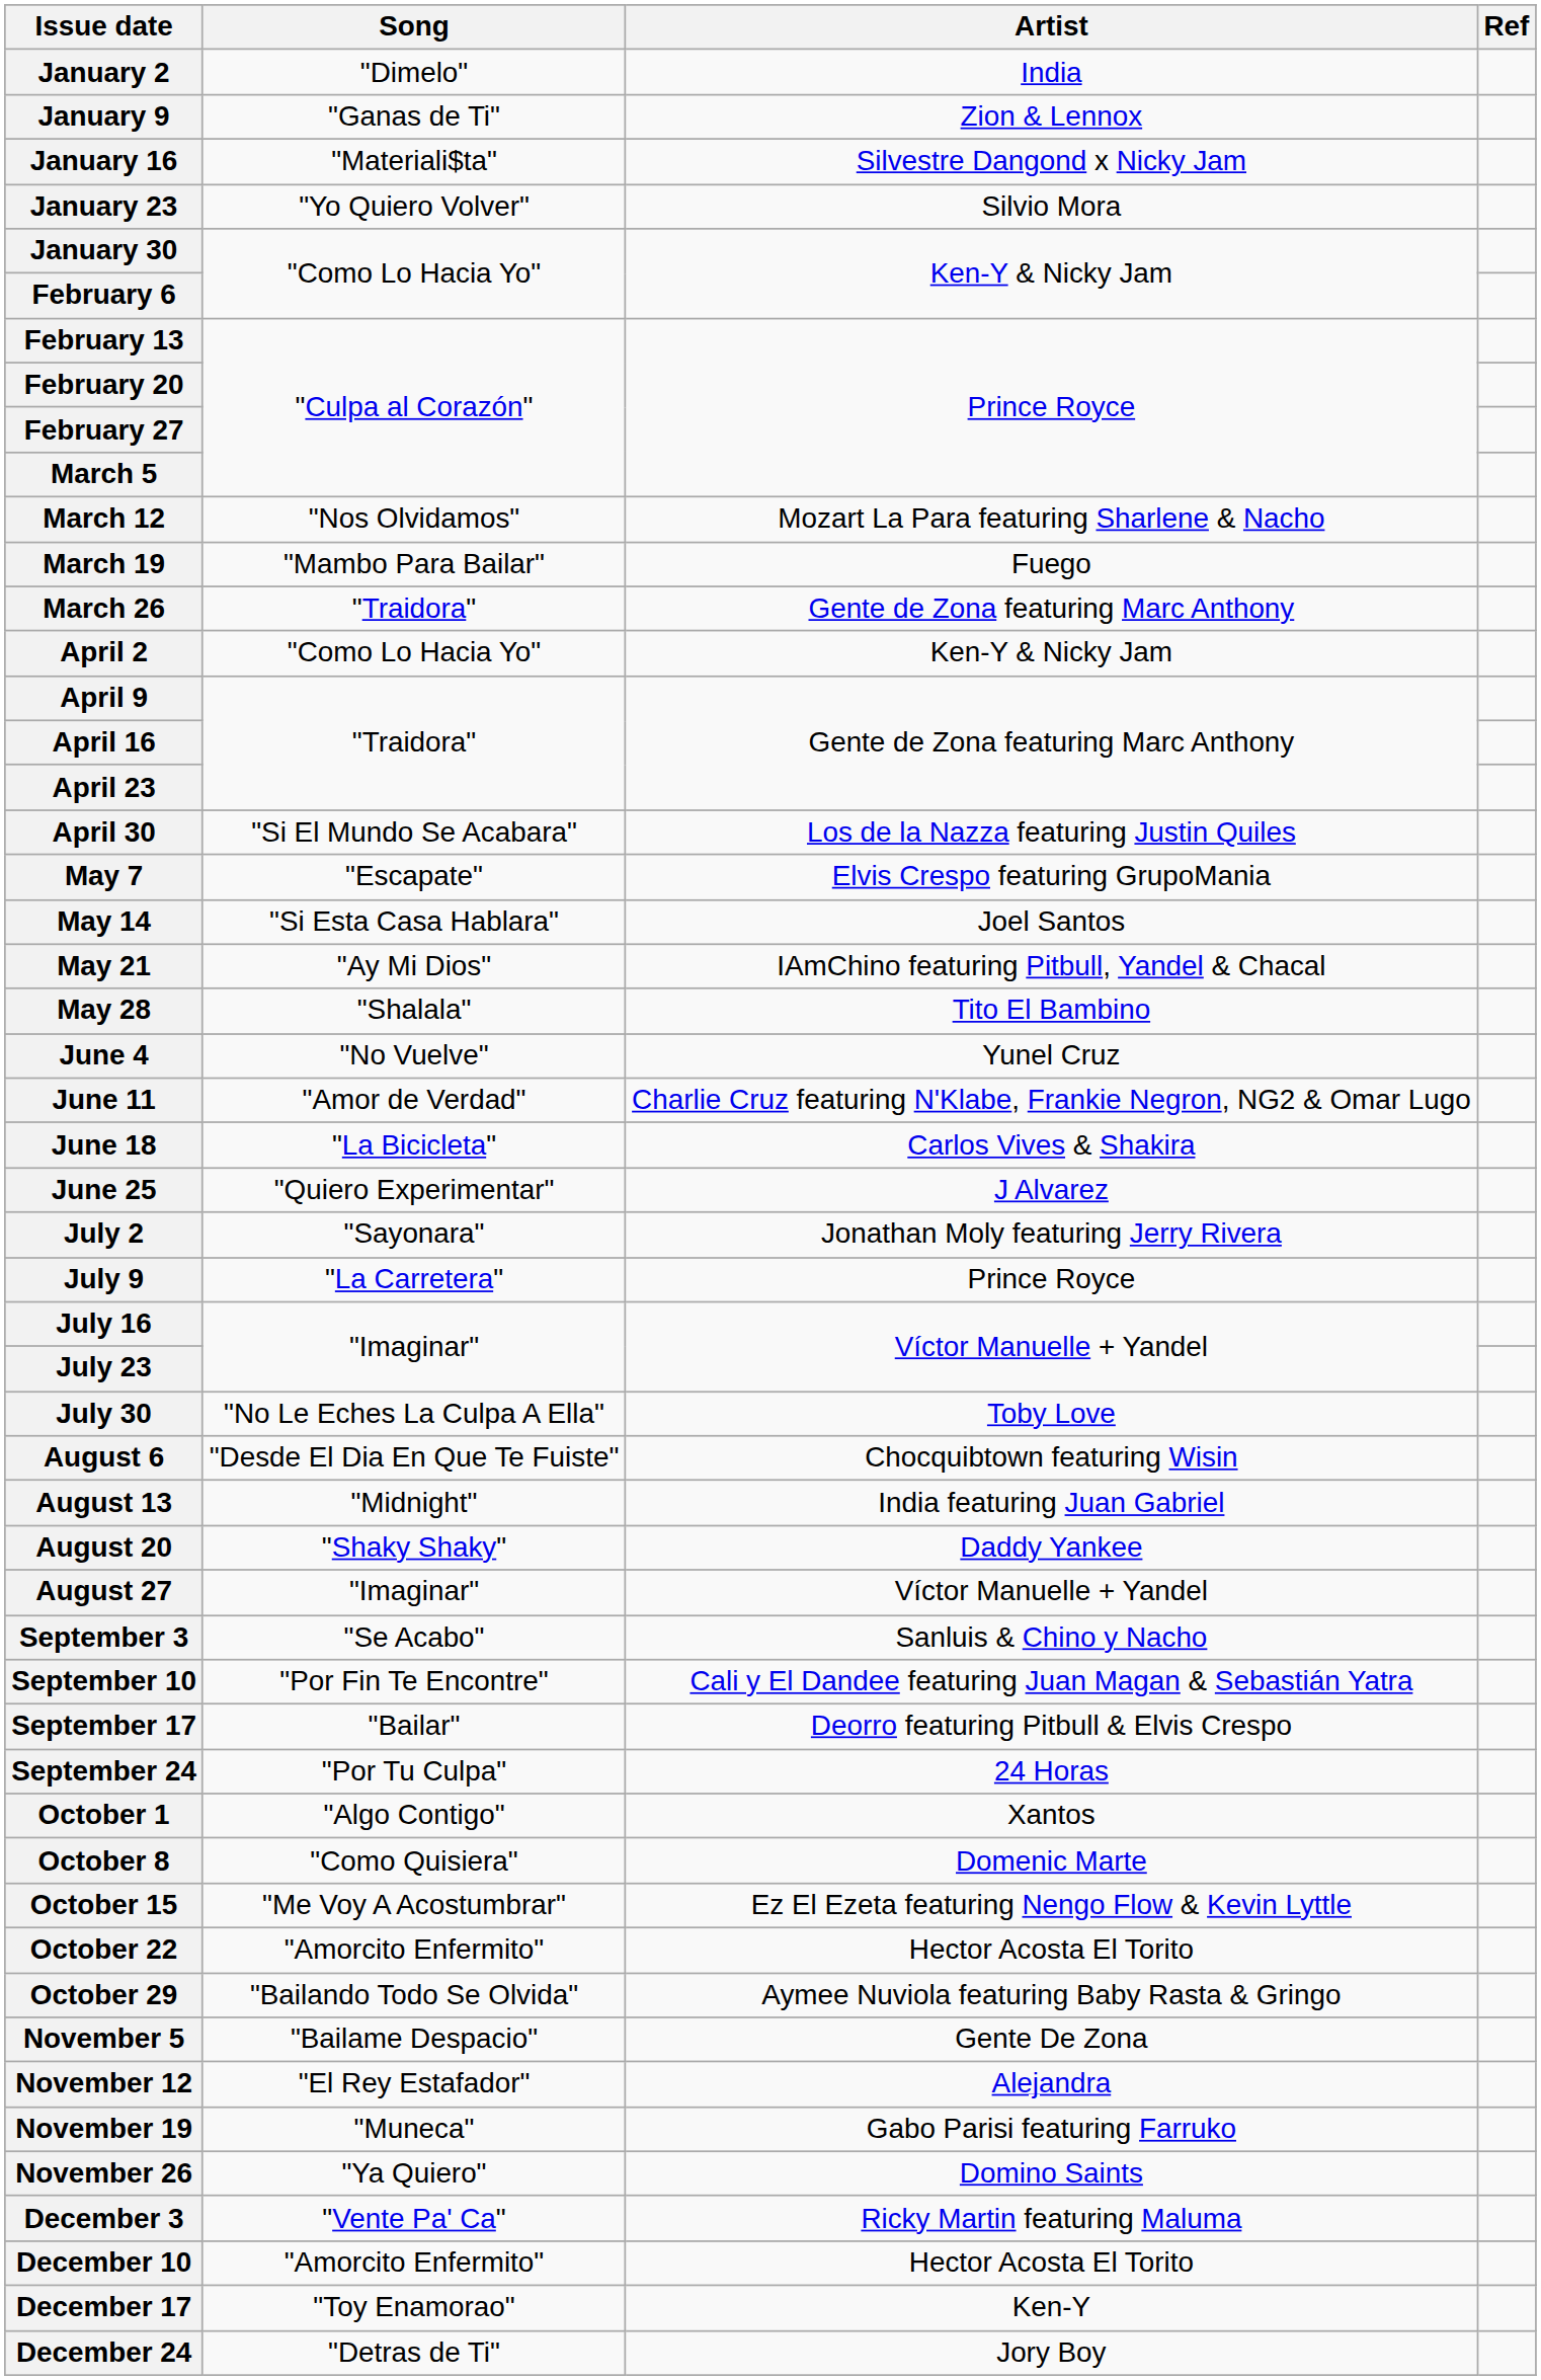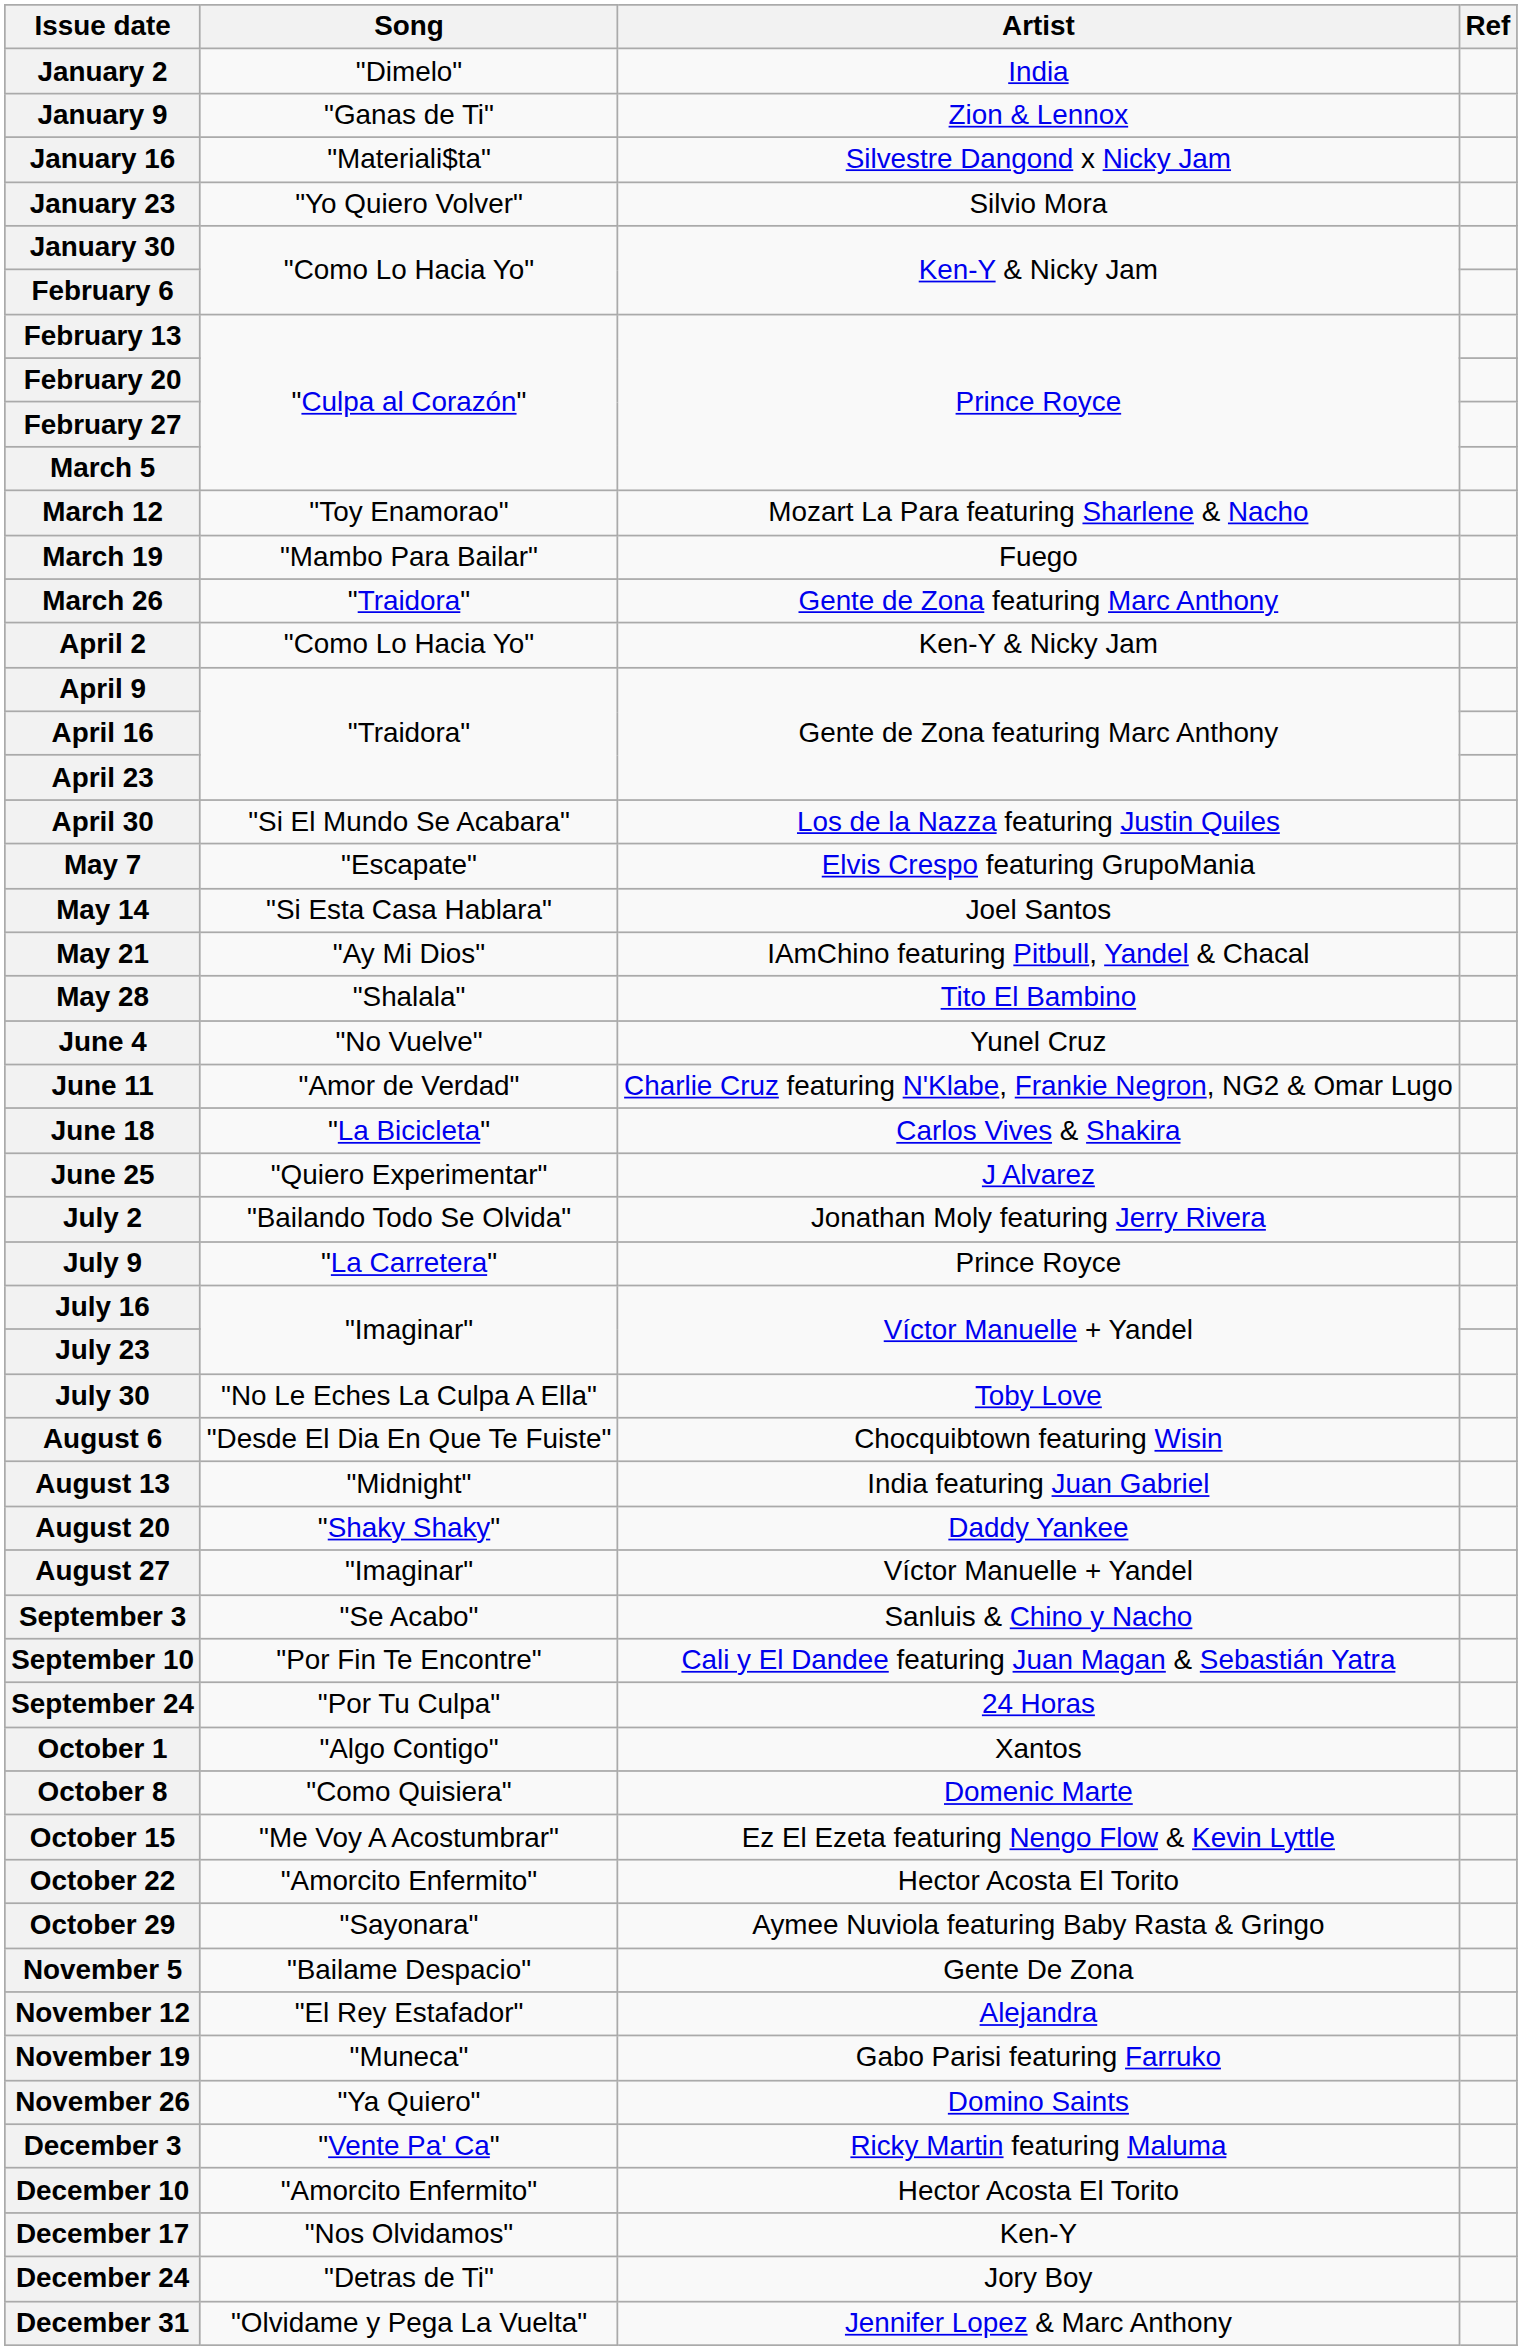March 12 | Song: "Nos Olvidamos" -> "Toy Enamorao"
July 2 | Song: "Sayonara" -> "Bailando Todo Se Olvida"
- row: September 17 | "Bailar" | Deorro featuring Pitbull & Elvis Crespo
October 29 | Song: "Bailando Todo Se Olvida" -> "Sayonara"
December 17 | Song: "Toy Enamorao" -> "Nos Olvidamos"
+ row: December 31 | "Olvidame y Pega La Vuelta" | Jennifer Lopez & Marc Anthony
